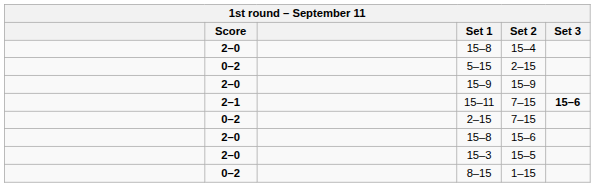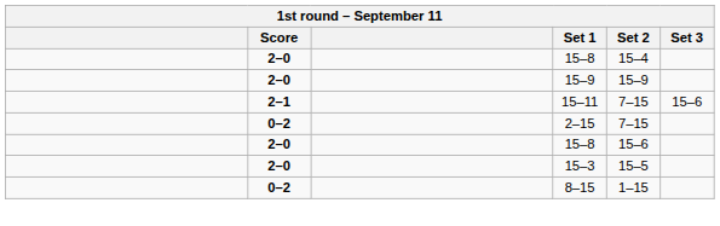- row: 0–2 | 5–15 | 2–15
15–11 | Set 3: bold -> normal
